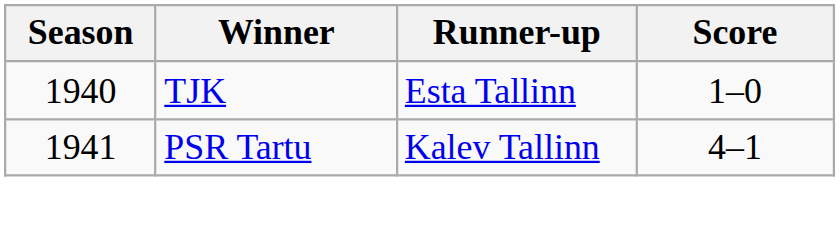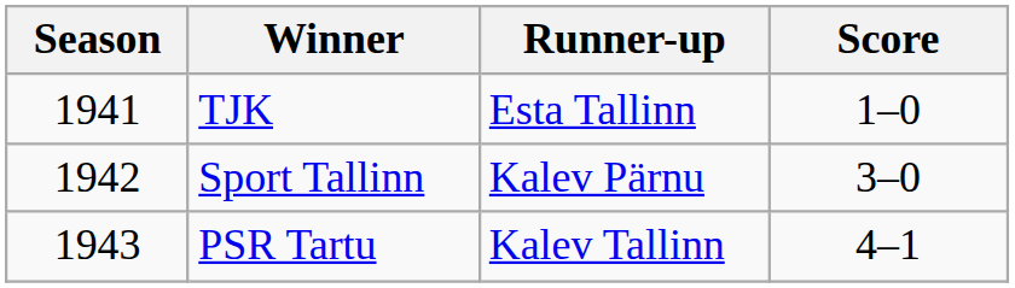TJK | Season: 1940 -> 1941
+ row: 1942 | Sport Tallinn | Kalev Pärnu | 3–0
PSR Tartu | Season: 1941 -> 1943
